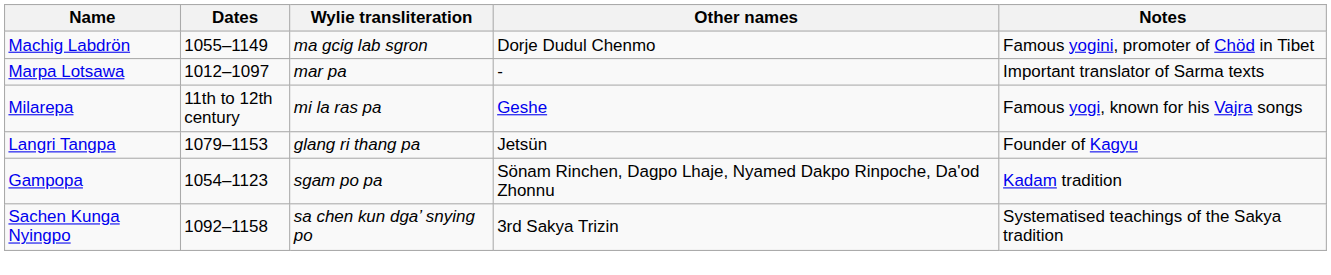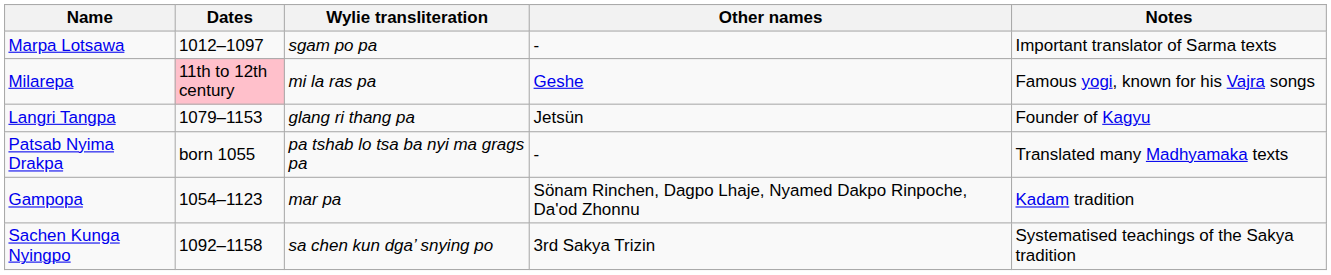- row: Machig Labdrön | 1055–1149 | ma gcig lab sgron | Dorje Dudul Chenmo | Famous yogini, promoter of Chöd in Tibet
Marpa Lotsawa | Wylie transliteration: mar pa -> sgam po pa
Milarepa | Dates: no background -> pink background
+ row: Patsab Nyima Drakpa | born 1055 | pa tshab lo tsa ba nyi ma grags pa | - | Translated many Madhyamaka texts
Gampopa | Wylie transliteration: sgam po pa -> mar pa
